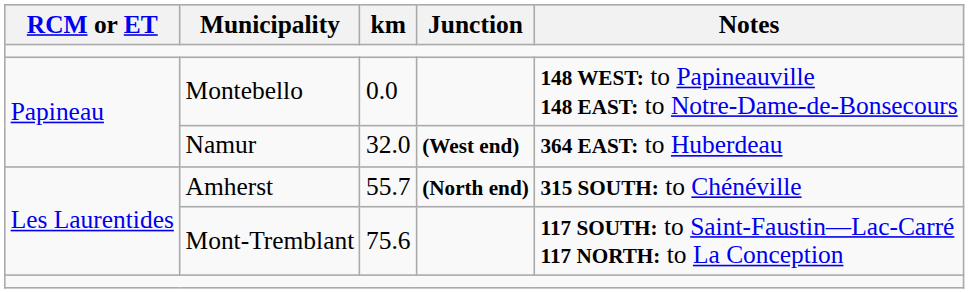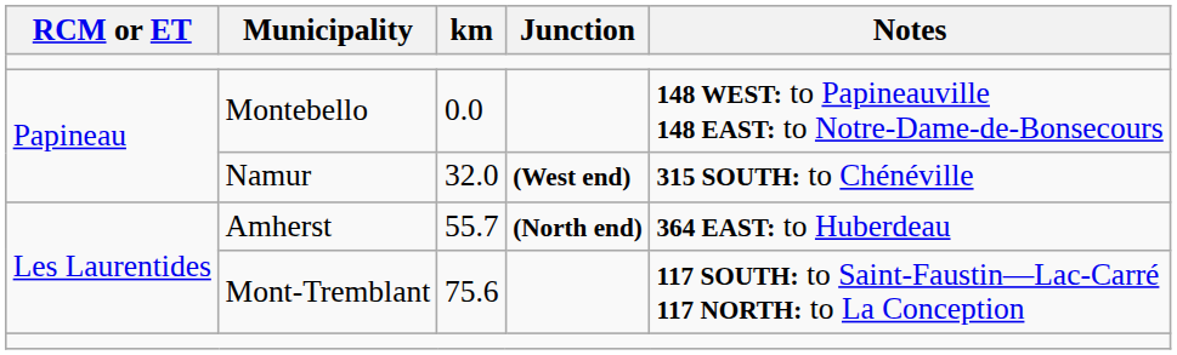Namur | Notes: 364 EAST: to Huberdeau -> 315 SOUTH: to Chénéville
Amherst | Notes: 315 SOUTH: to Chénéville -> 364 EAST: to Huberdeau
